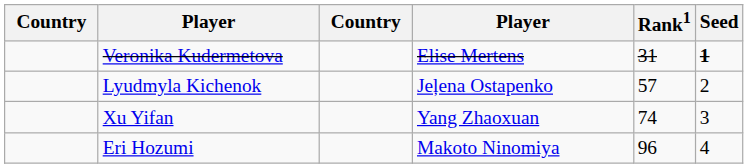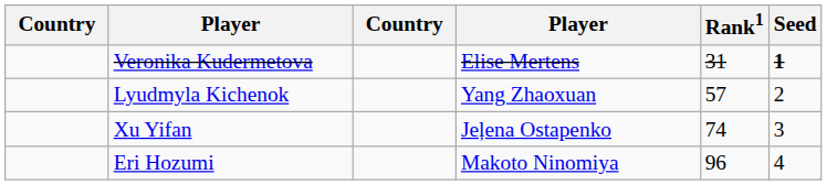Lyudmyla Kichenok | column 4: Jeļena Ostapenko -> Yang Zhaoxuan
Xu Yifan | column 4: Yang Zhaoxuan -> Jeļena Ostapenko
